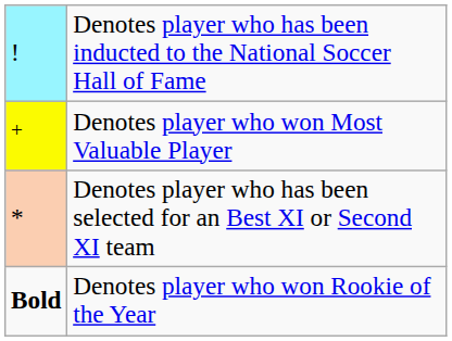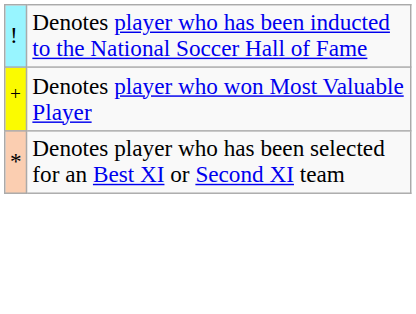- row: Bold | Denotes player who won Rookie of the Year
